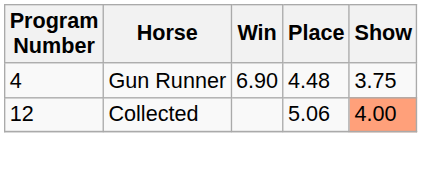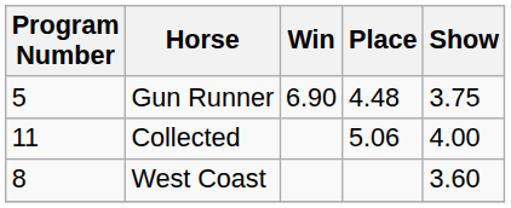Gun Runner | Program Number: 4 -> 5
Collected | Program Number: 12 -> 11
Collected | Show: lightsalmon background -> no background
+ row: 8 | West Coast | 3.60
